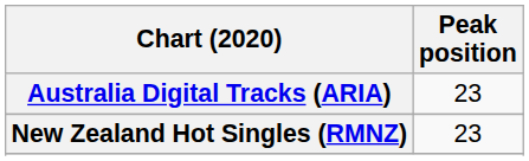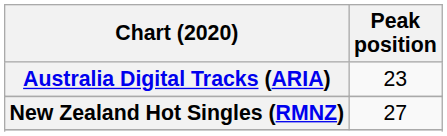New Zealand Hot Singles (RMNZ) | Peak position: 23 -> 27
